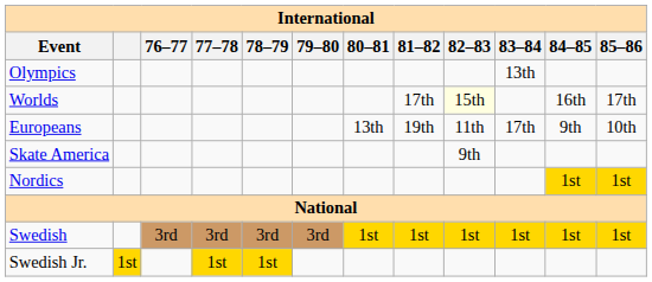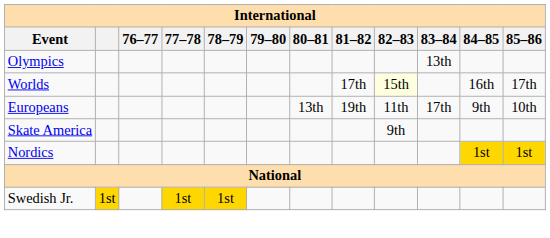- row: Swedish | 3rd | 3rd | 3rd | 3rd | 1st | 1st | 1st | 1st | 1st | 1st
